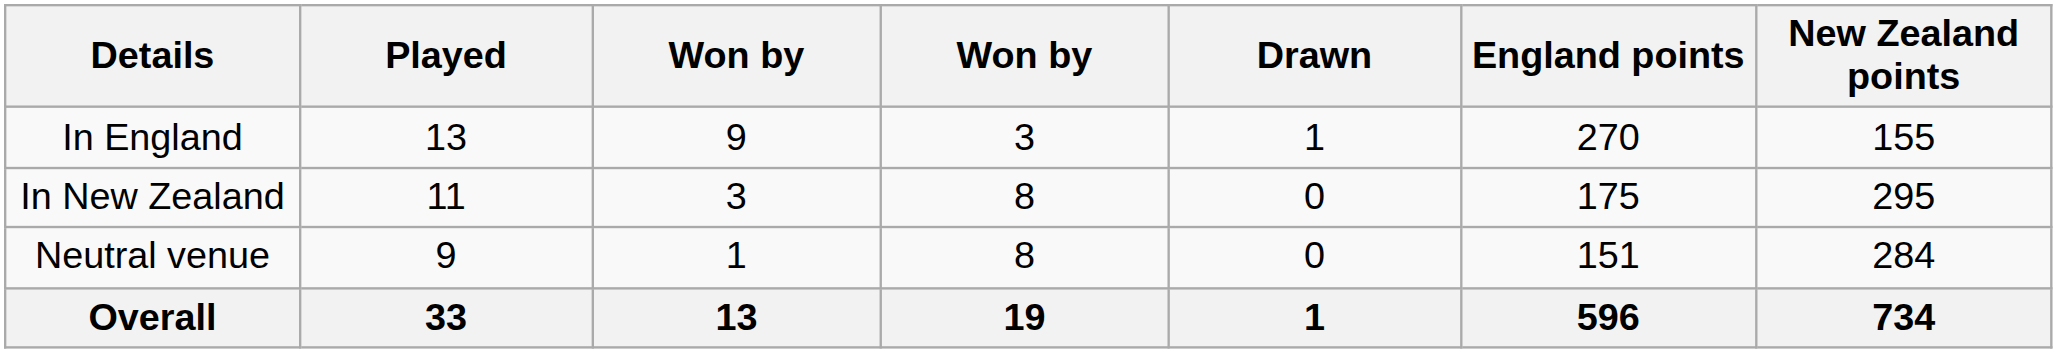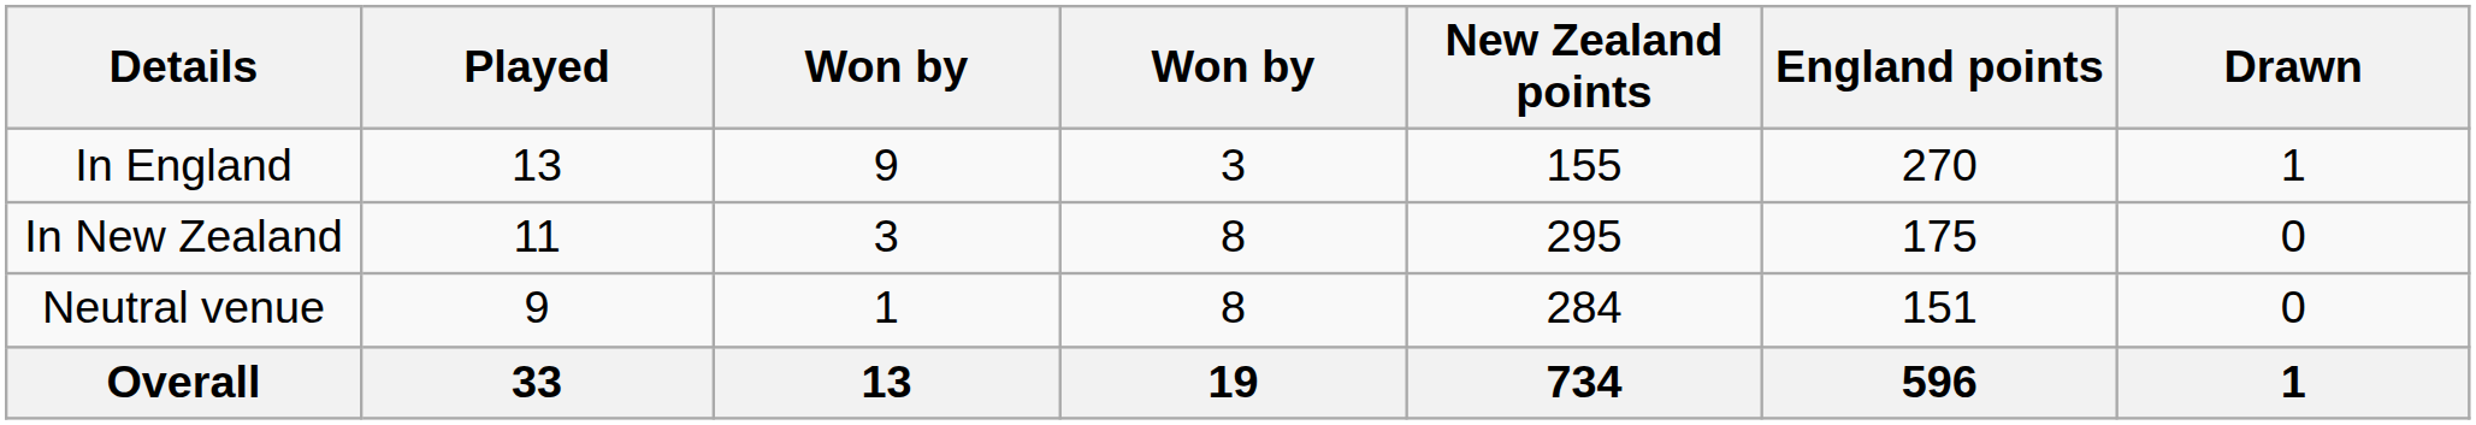columns swapped: Drawn <-> New Zealand points
